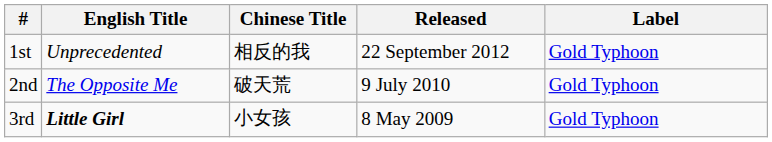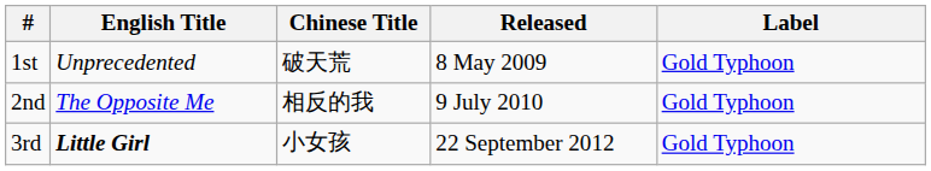1st | Chinese Title: 相反的我 -> 破天荒
1st | Released: 22 September 2012 -> 8 May 2009
2nd | Chinese Title: 破天荒 -> 相反的我
3rd | Released: 8 May 2009 -> 22 September 2012
